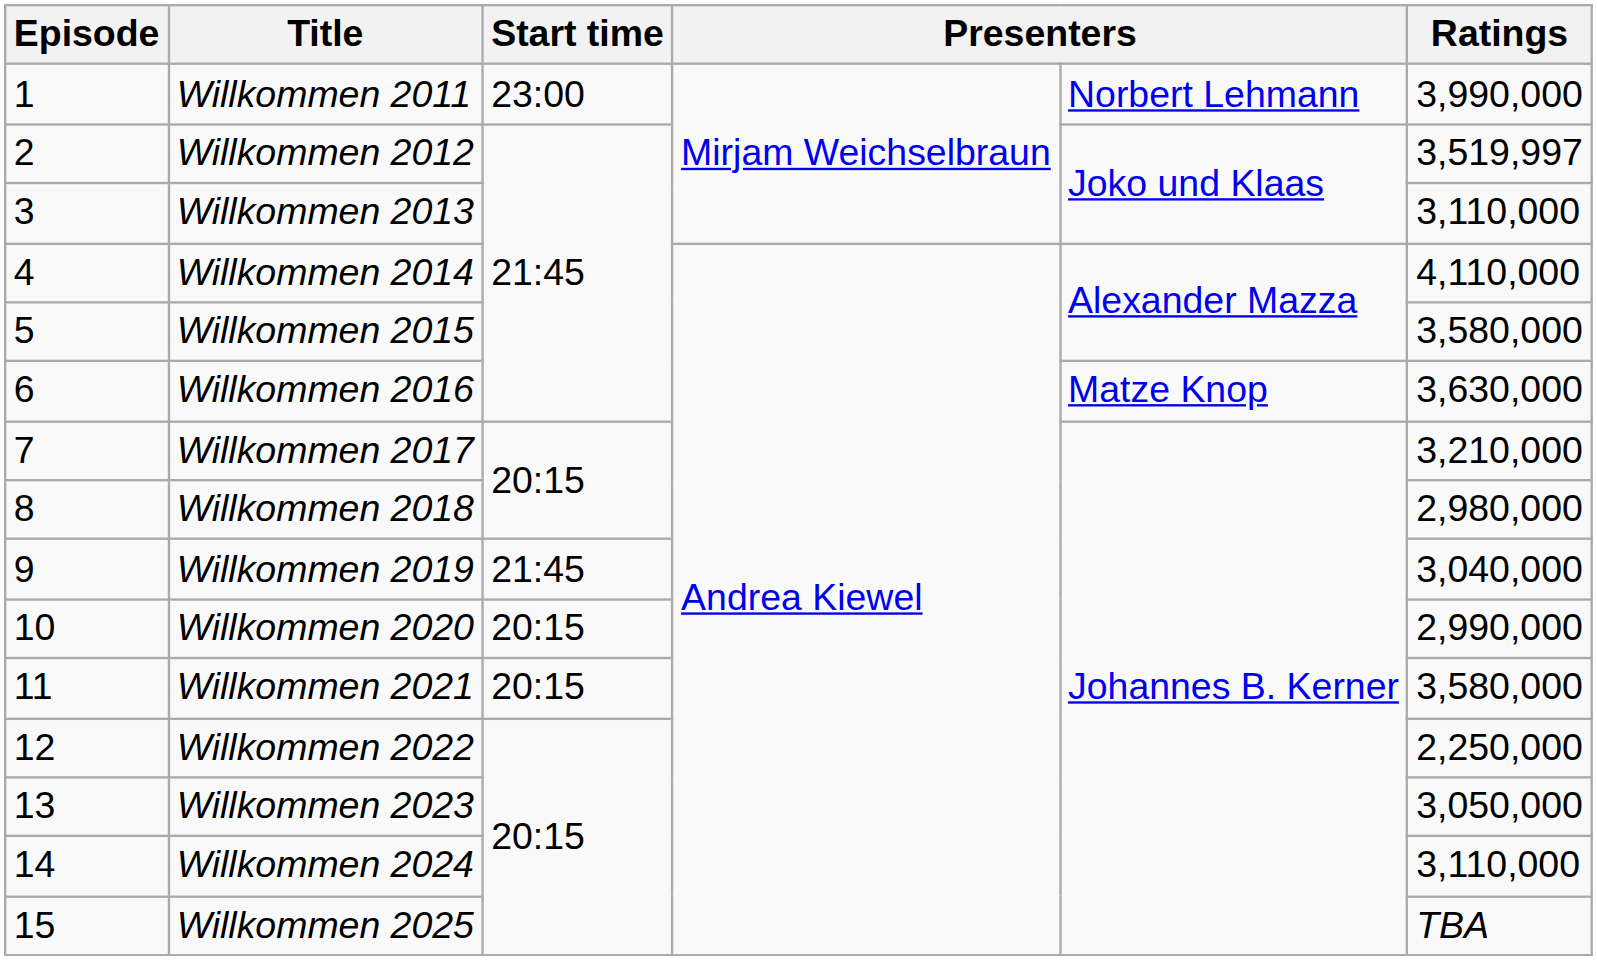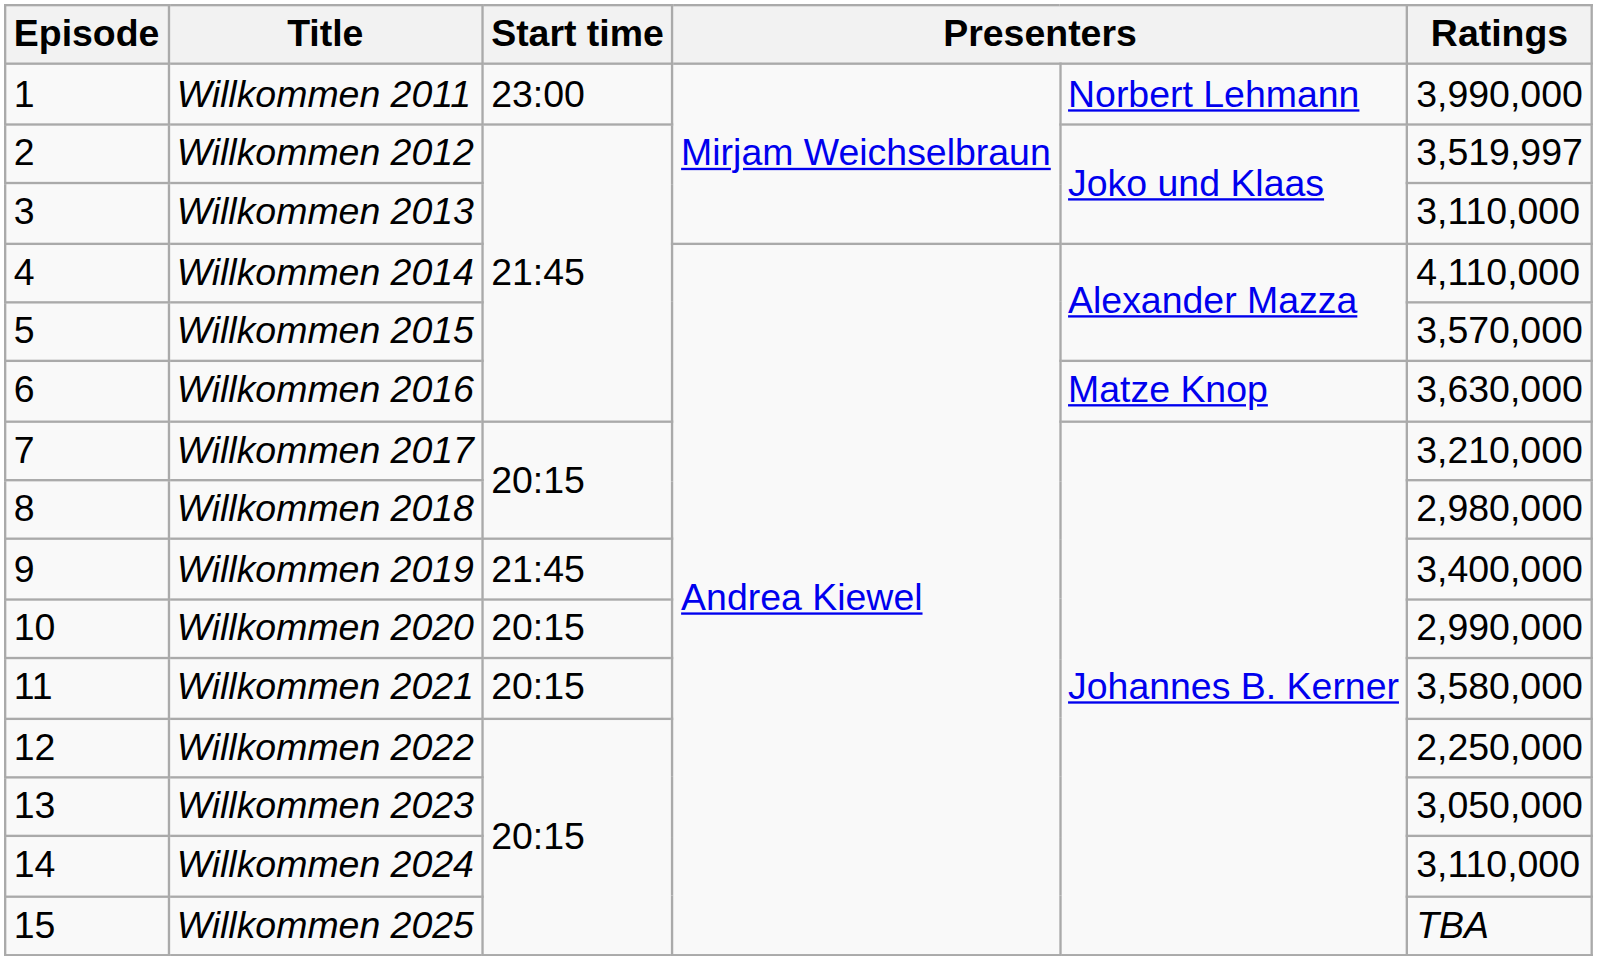Willkommen 2015 | Ratings: 3,580,000 -> 3,570,000
Willkommen 2019 | Ratings: 3,040,000 -> 3,400,000
